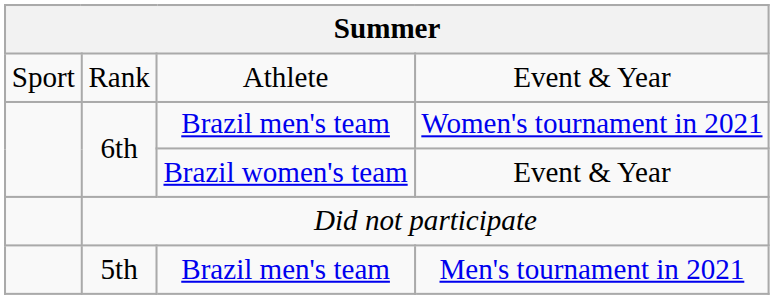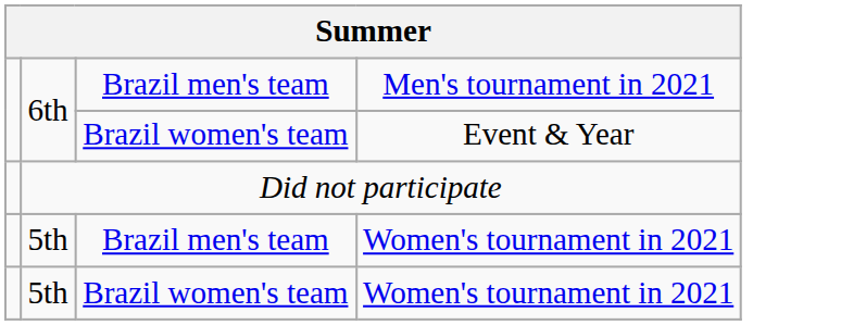- row: Sport | Rank | Athlete | Event & Year
6th / Brazil men's team | column 4: Women's tournament in 2021 -> Men's tournament in 2021
5th / Brazil men's team | column 4: Men's tournament in 2021 -> Women's tournament in 2021
+ row: 5th | Brazil women's team | Women's tournament in 2021
